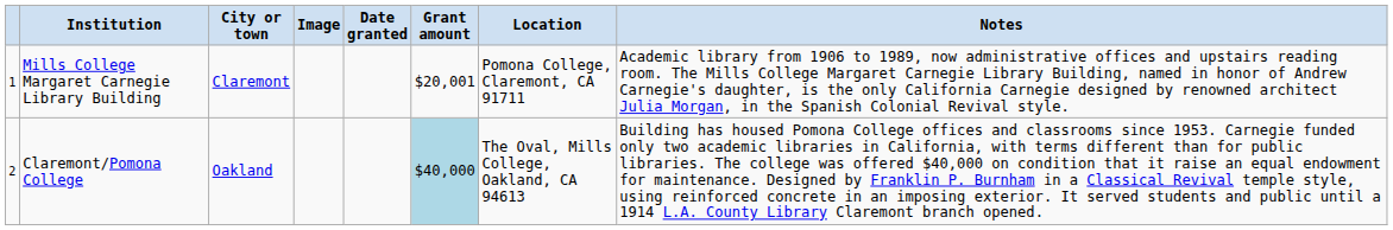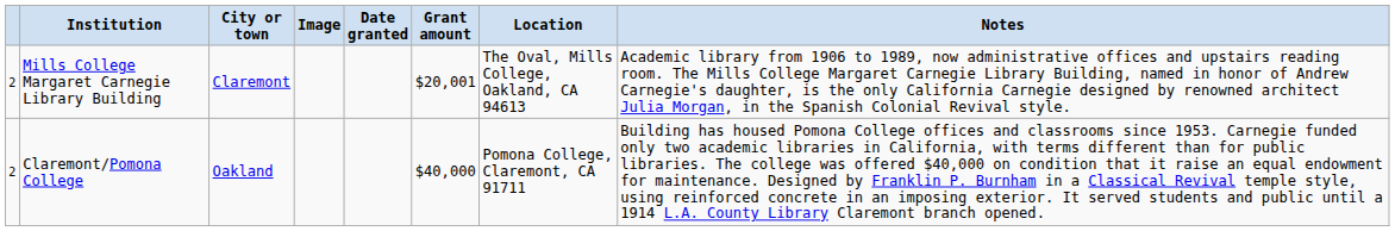Mills College Margaret Carnegie Library Building | column 1: 1 -> 2
Mills College Margaret Carnegie Library Building | Location: Pomona College, Claremont, CA 91711 -> The Oval, Mills College, Oakland, CA 94613
Claremont/Pomona College | Grant amount: lightblue background -> no background
Claremont/Pomona College | Location: The Oval, Mills College, Oakland, CA 94613 -> Pomona College, Claremont, CA 91711
